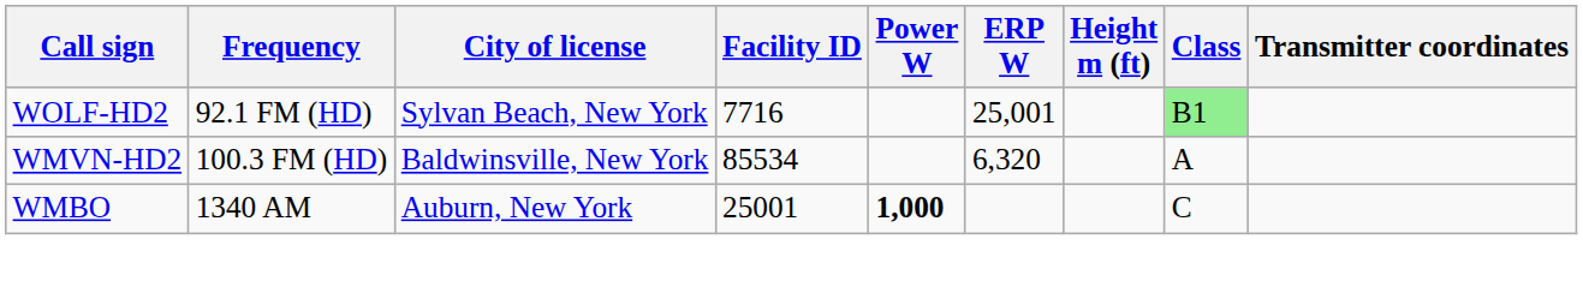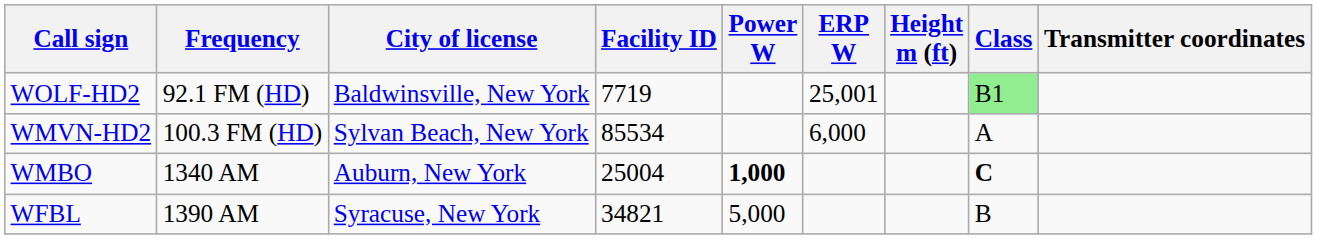WOLF-HD2 | City of license: Sylvan Beach, New York -> Baldwinsville, New York
WOLF-HD2 | Facility ID: 7716 -> 7719
WMVN-HD2 | City of license: Baldwinsville, New York -> Sylvan Beach, New York
WMVN-HD2 | ERP W: 6,320 -> 6,000
WMBO | Facility ID: 25001 -> 25004
WMBO | Class: normal -> bold
+ row: WFBL | 1390 AM | Syracuse, New York | 34821 | 5,000 | B
